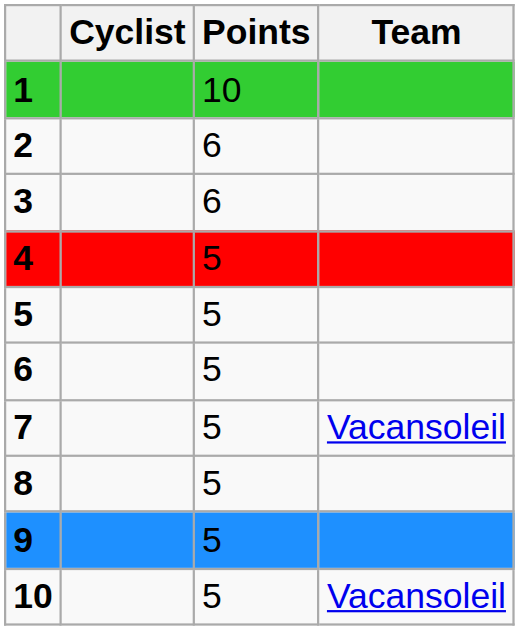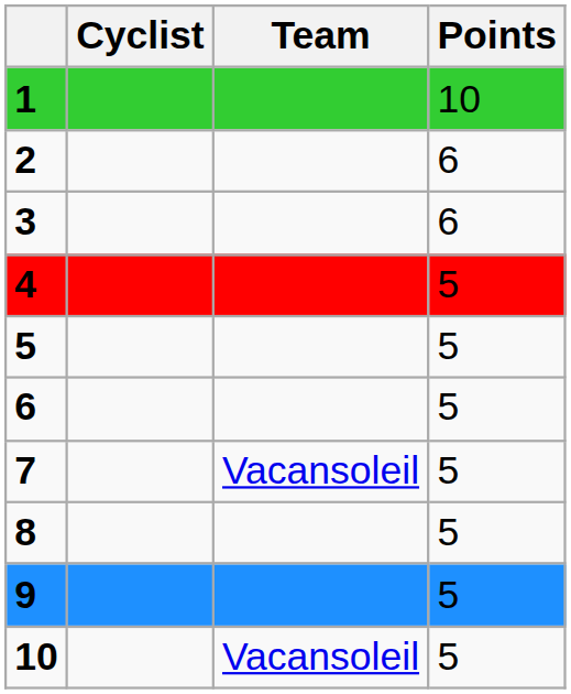columns swapped: Team <-> Points
